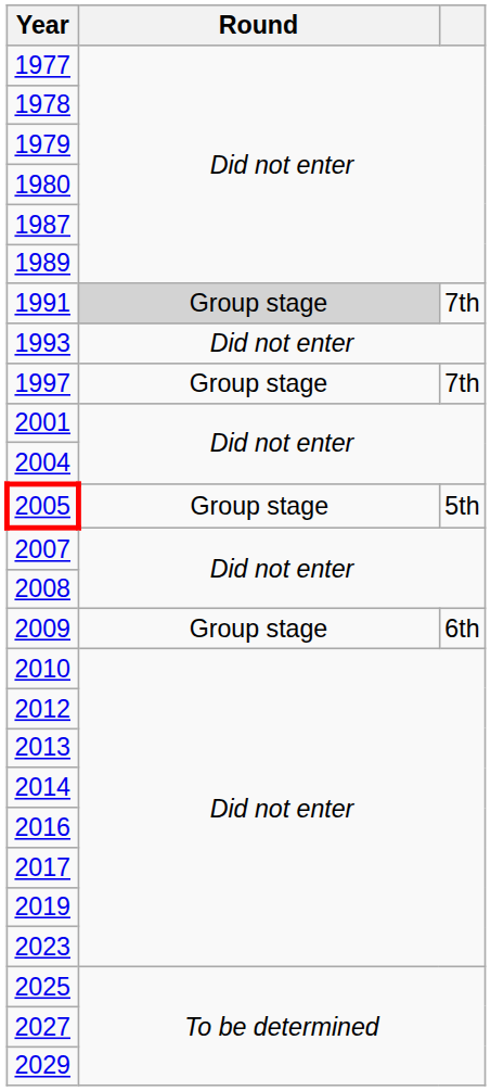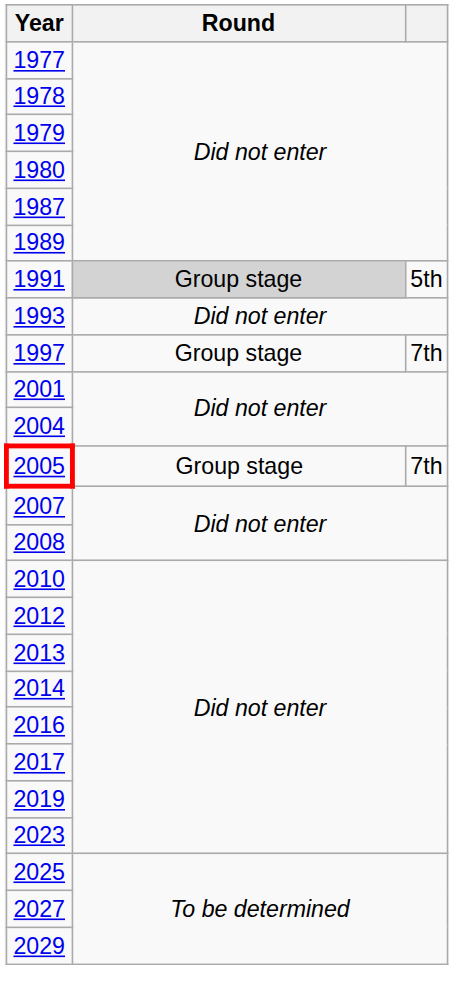1991 | column 3: 7th -> 5th
2005 | column 3: 5th -> 7th
- row: 2009 | Group stage | 6th
